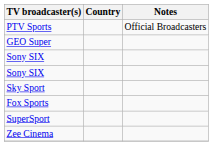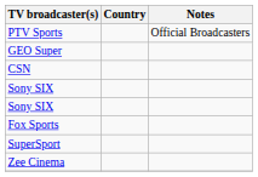+ row: CSN
- row: Sky Sport
